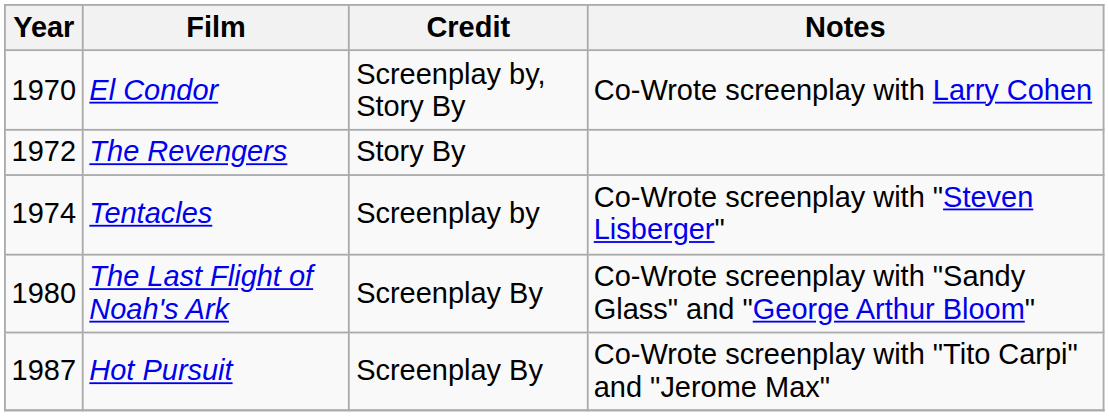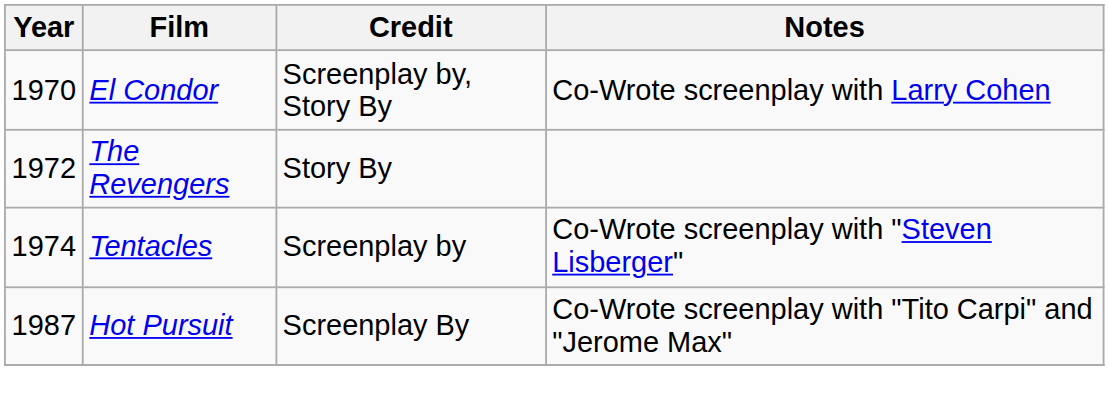- row: 1980 | The Last Flight of Noah's Ark | Screenplay By | Co-Wrote screenplay with "Sandy Glass" and "George Arthur Bloom"
